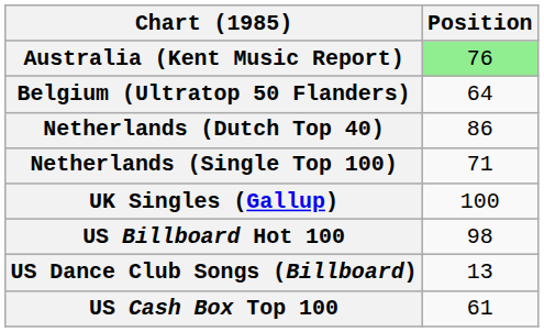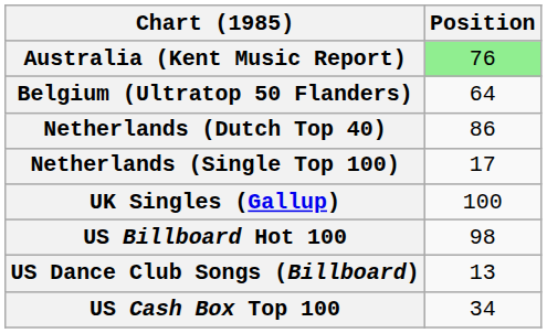Netherlands (Single Top 100) | Position: 71 -> 17
US Cash Box Top 100 | Position: 61 -> 34
